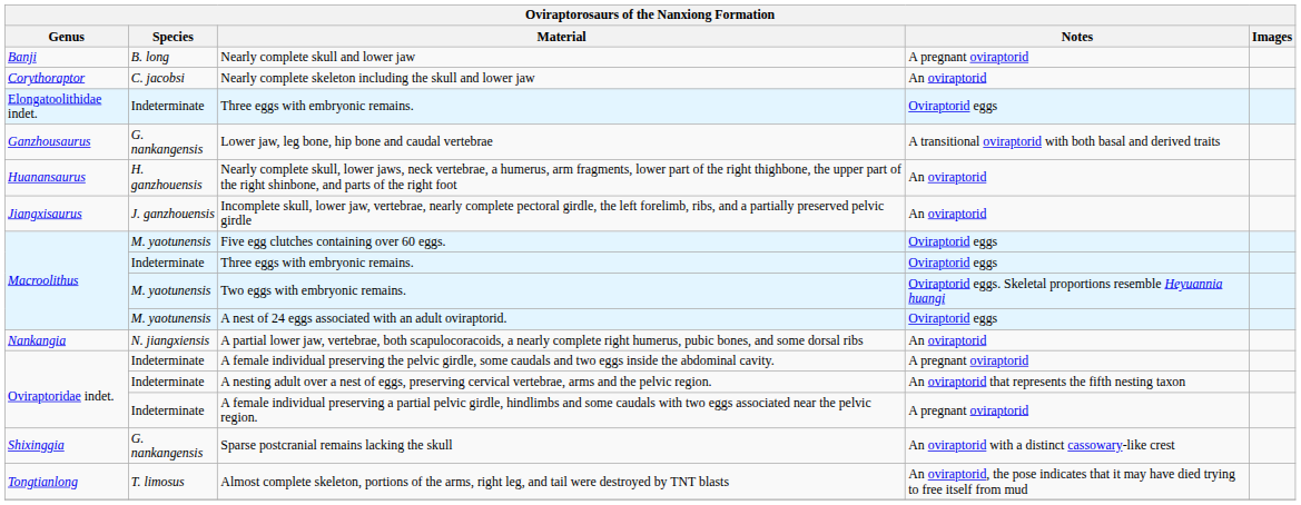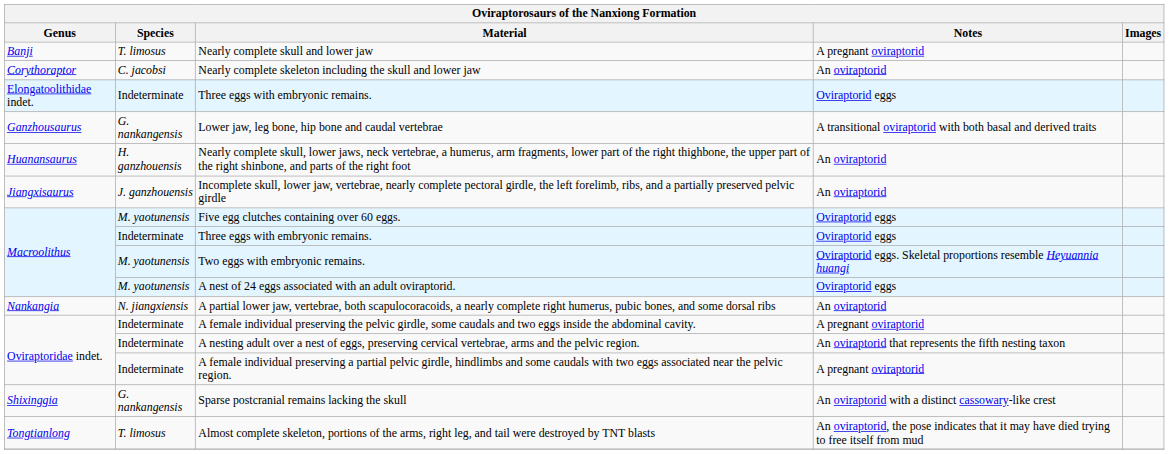Nearly complete skull and lower jaw | Species: B. long -> T. limosus
